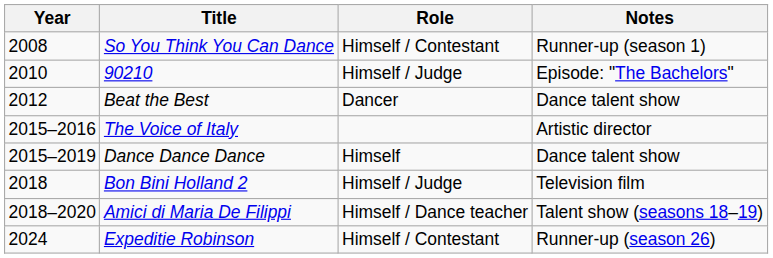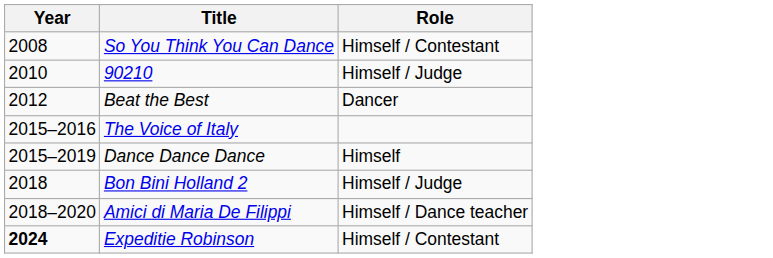- column: Notes | Runner-up (season 1) | Episode: "The Bachelors" | Dance talent show | Artistic director | Dance talent show | Television film | Talent show (seasons 18–19) | Runner-up (season 26)
Expeditie Robinson | Year: normal -> bold
